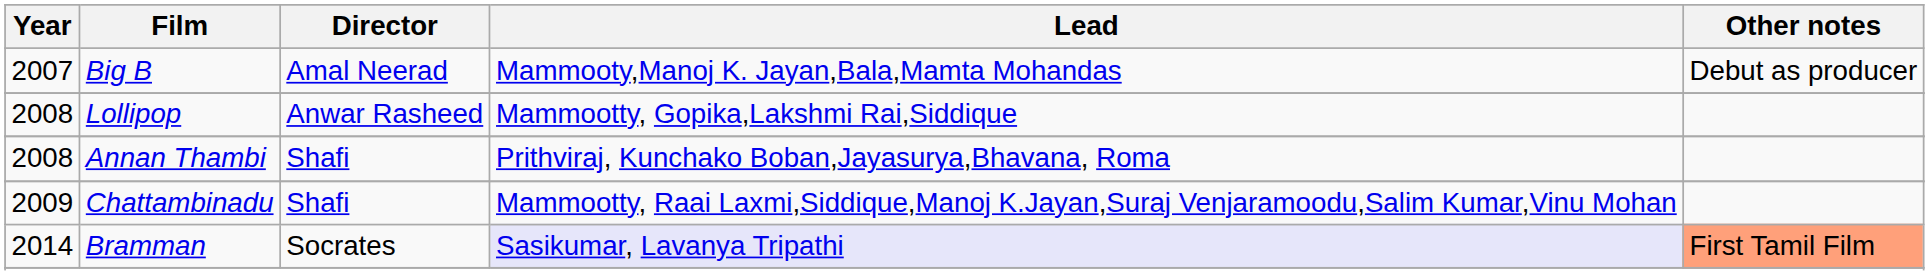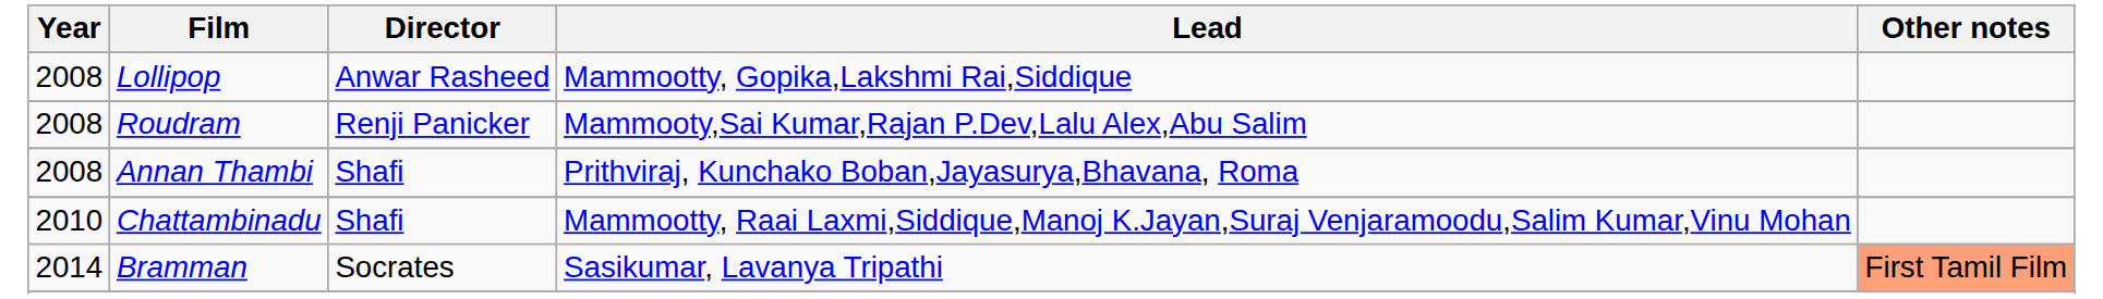- row: 2007 | Big B | Amal Neerad | Mammooty,Manoj K. Jayan,Bala,Mamta Mohandas | Debut as producer
+ row: 2008 | Roudram | Renji Panicker | Mammooty,Sai Kumar,Rajan P.Dev,Lalu Alex,Abu Salim
Chattambinadu | Year: 2009 -> 2010
Bramman | Lead: lavender background -> no background
